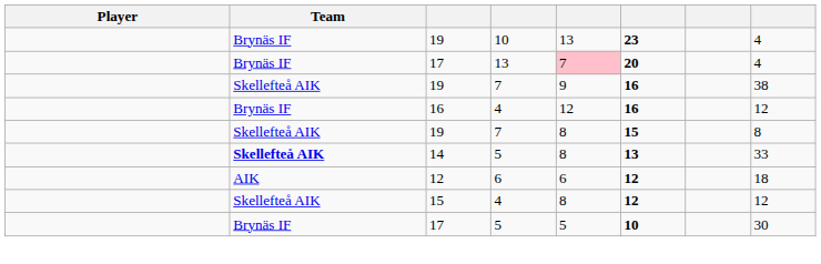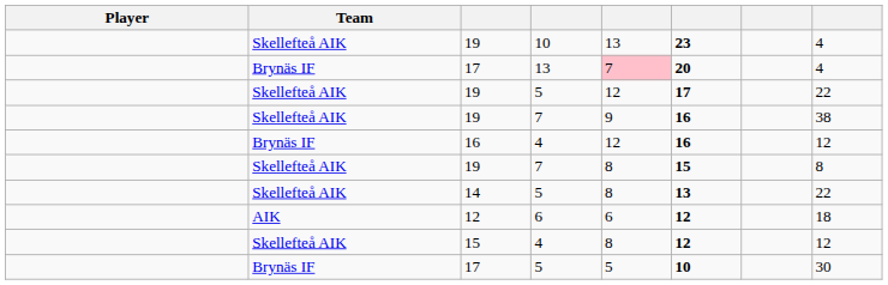19 / 10 | Team: Brynäs IF -> Skellefteå AIK
+ row: Skellefteå AIK | 19 | 5 | 12 | 17 | 22
14 | Team: bold -> normal
14 | column 8: 33 -> 22
